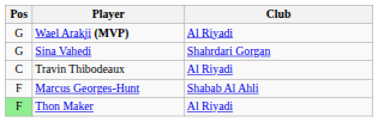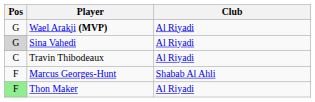Sina Vahedi | Pos: no background -> lightgrey background
Sina Vahedi | Club: Shahrdari Gorgan -> Al Riyadi
